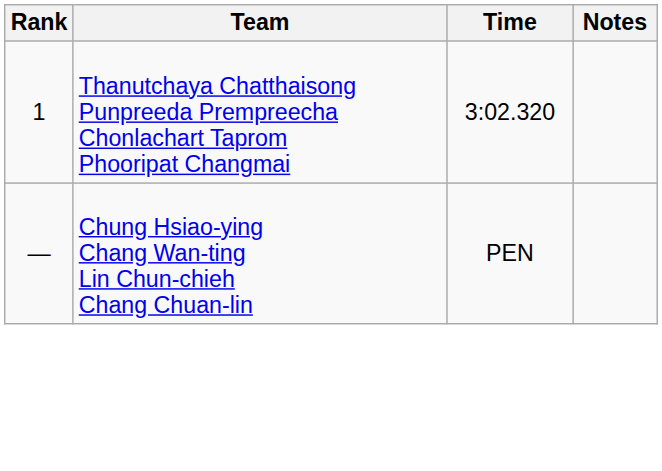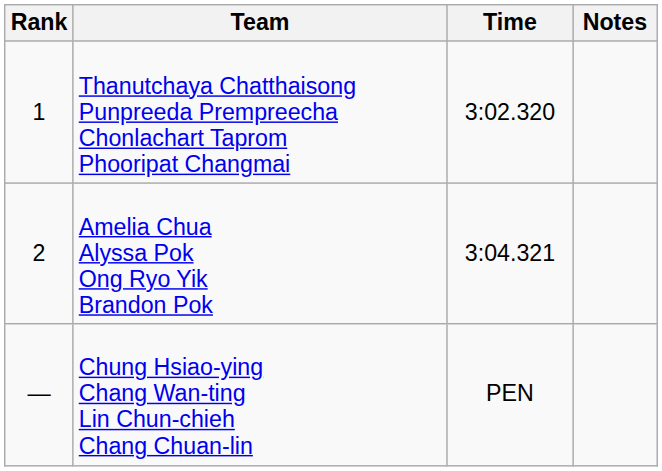+ row: 2 | Amelia Chua Alyssa Pok Ong Ryo Yik Brandon Pok | 3:04.321
